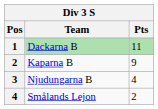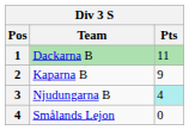Njudungarna B | Pts: no background -> paleturquoise background
Smålands Lejon | Pts: 2 -> 0
